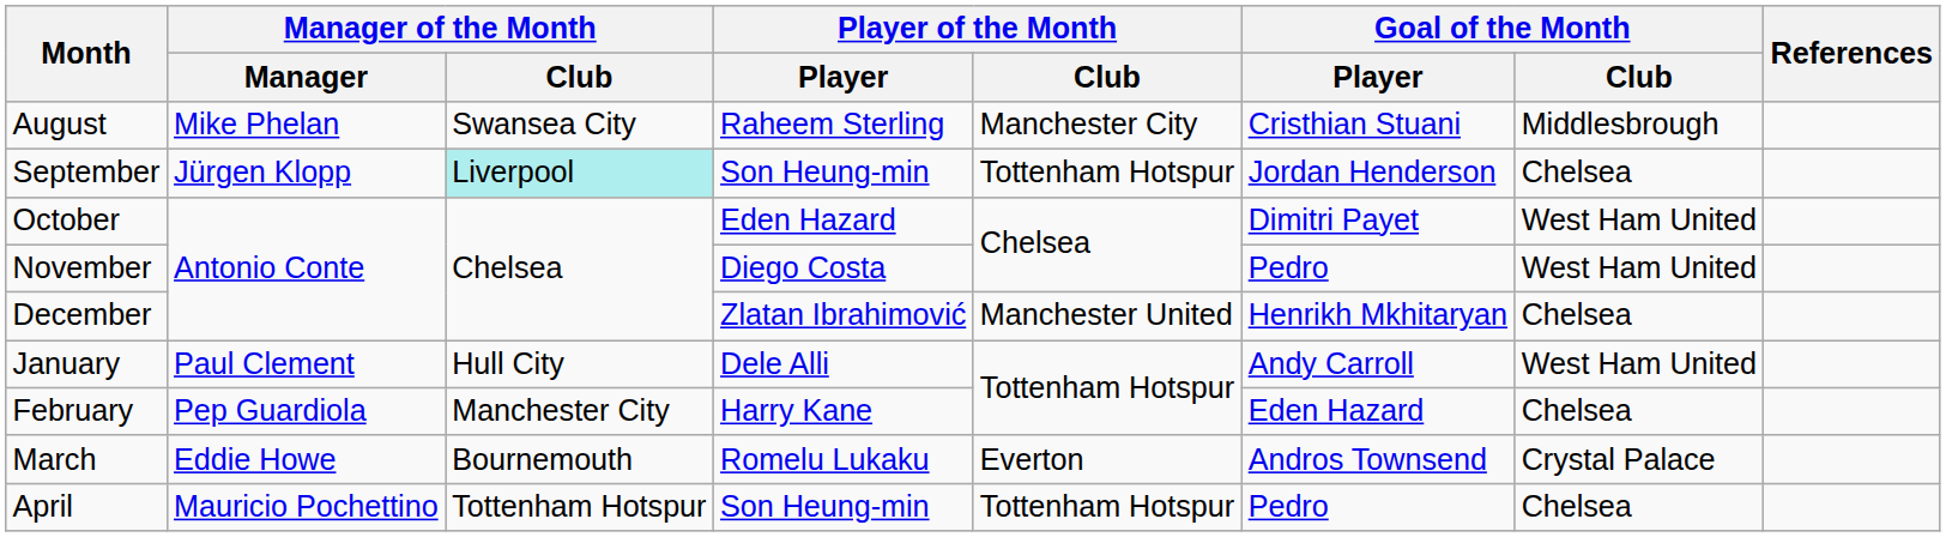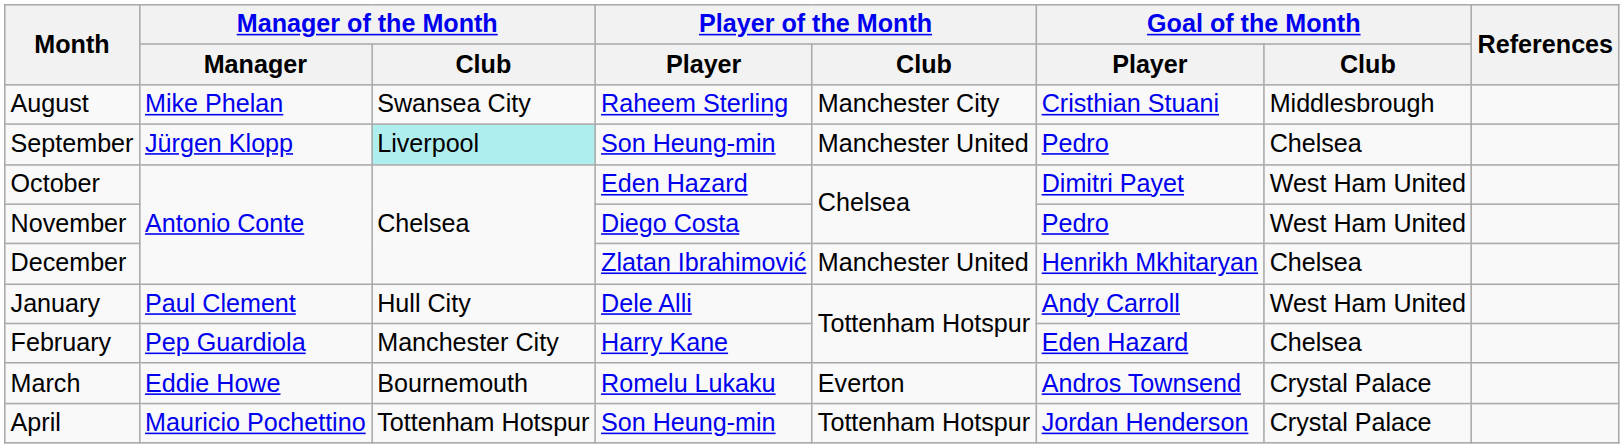September | Player of the Month / Club: Tottenham Hotspur -> Manchester United
September | Goal of the Month / Player: Jordan Henderson -> Pedro
April | Goal of the Month / Player: Pedro -> Jordan Henderson
April | Goal of the Month / Club: Chelsea -> Crystal Palace
